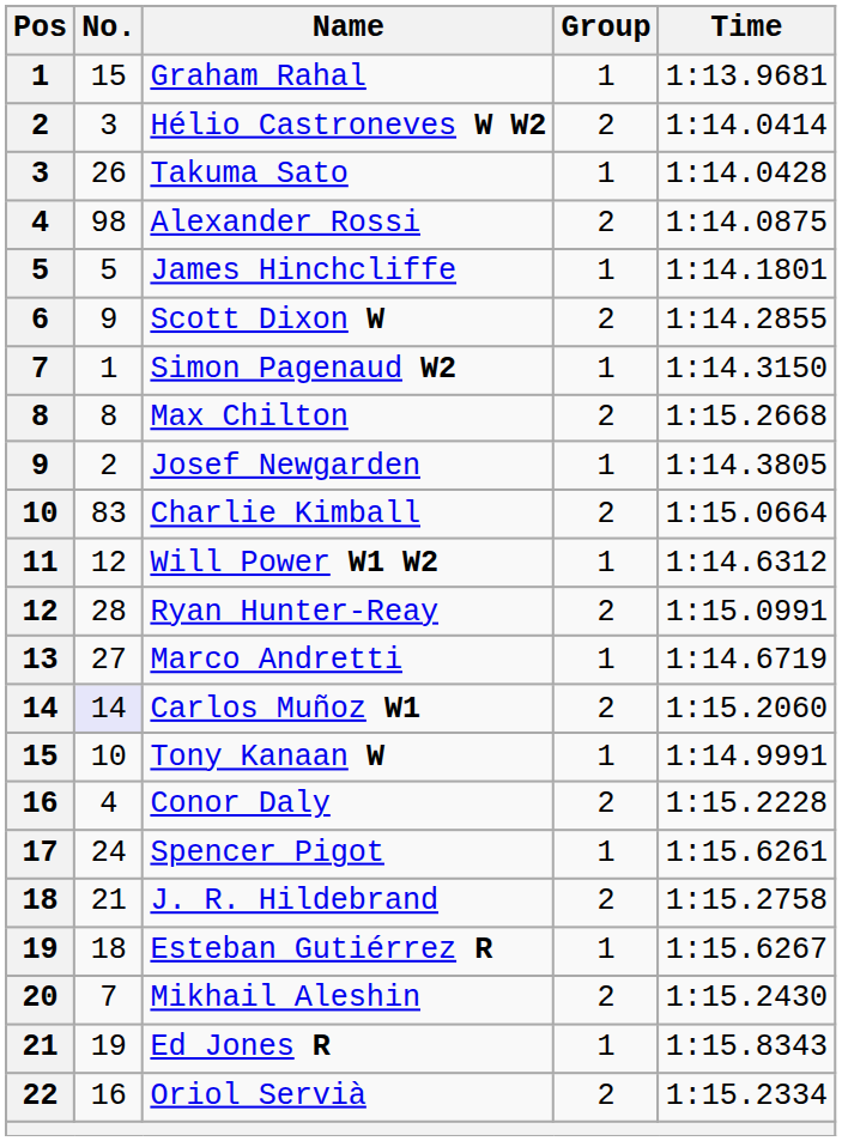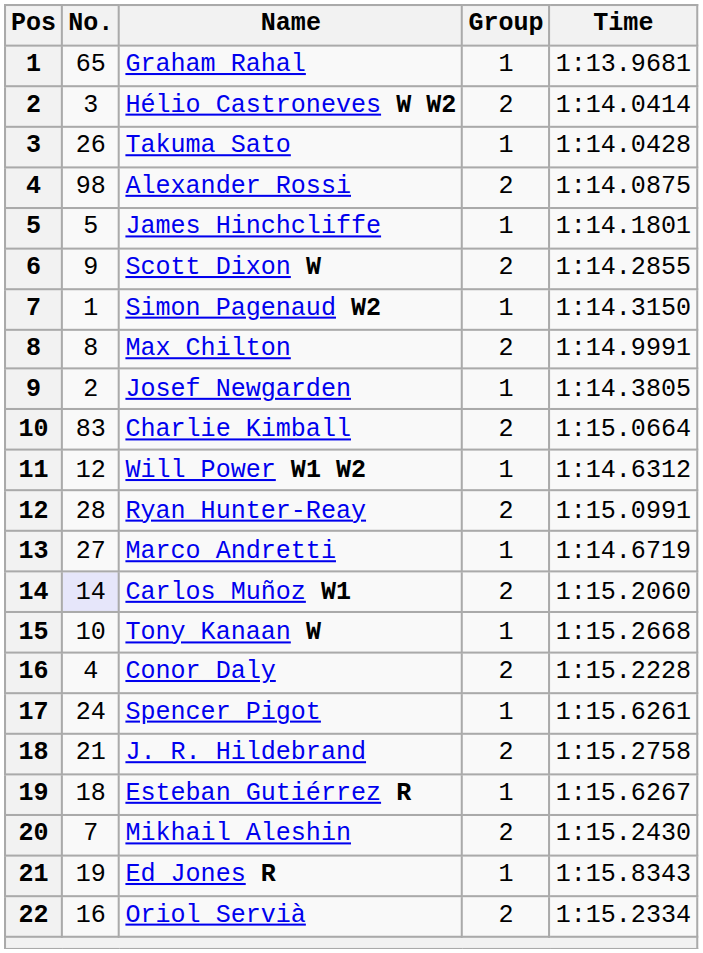Graham Rahal | No.: 15 -> 65
Max Chilton | Time: 1:15.2668 -> 1:14.9991
Tony Kanaan W | Time: 1:14.9991 -> 1:15.2668
